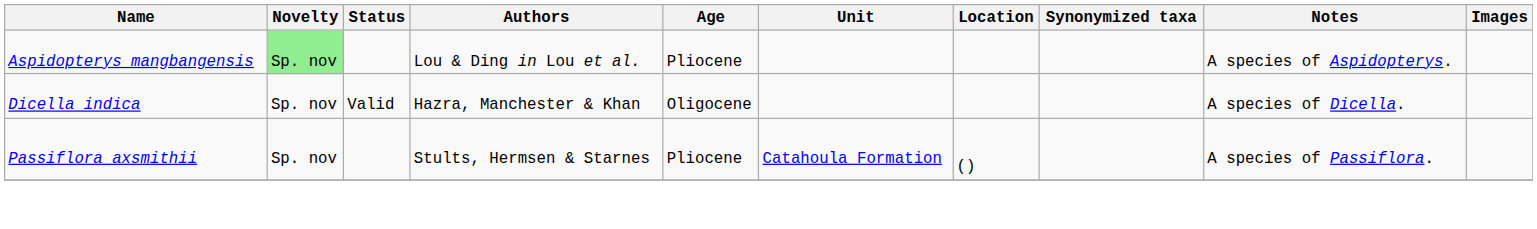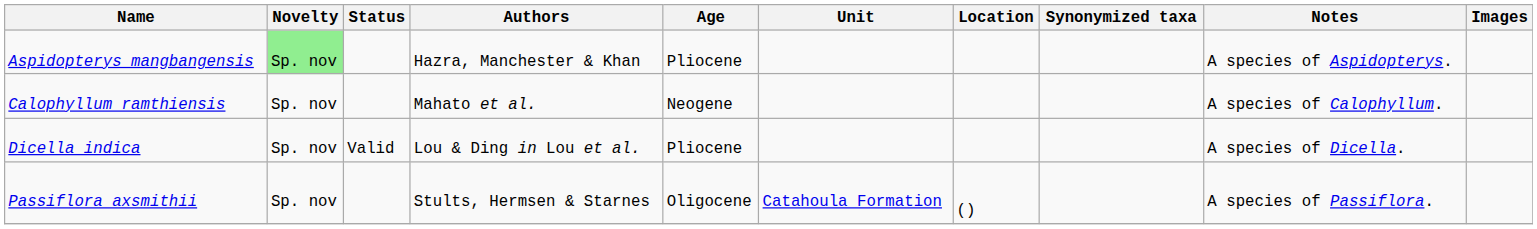Aspidopterys mangbangensis | Authors: Lou & Ding in Lou et al. -> Hazra, Manchester & Khan
+ row: Calophyllum ramthiensis | Sp. nov | Mahato et al. | Neogene | A species of Calophyllum.
Dicella indica | Authors: Hazra, Manchester & Khan -> Lou & Ding in Lou et al.
Dicella indica | Age: Oligocene -> Pliocene
Passiflora axsmithii | Age: Pliocene -> Oligocene
